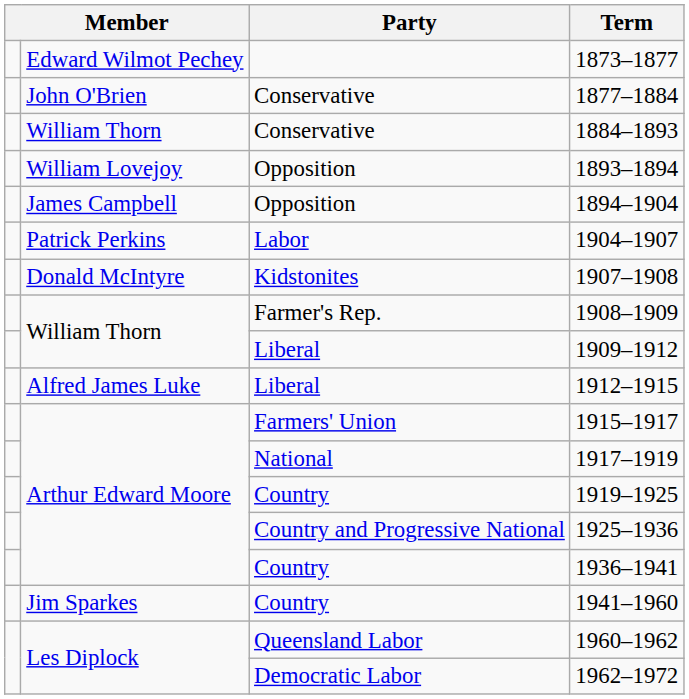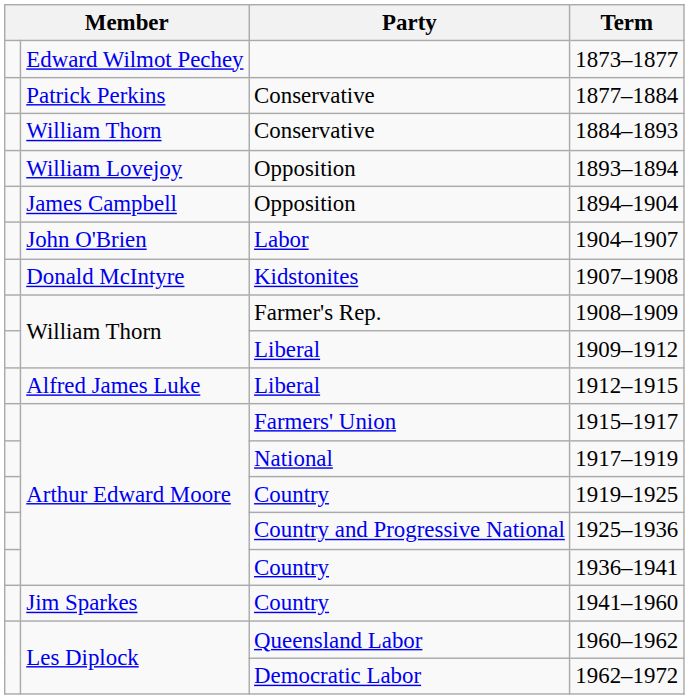1877–1884 | column 2: John O'Brien -> Patrick Perkins
1904–1907 | column 2: Patrick Perkins -> John O'Brien
